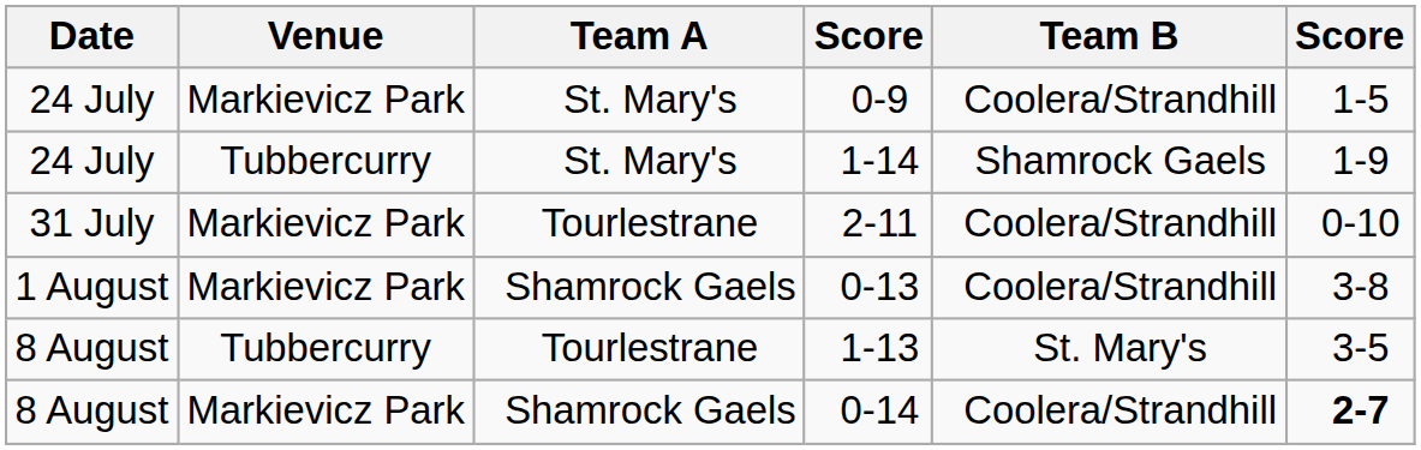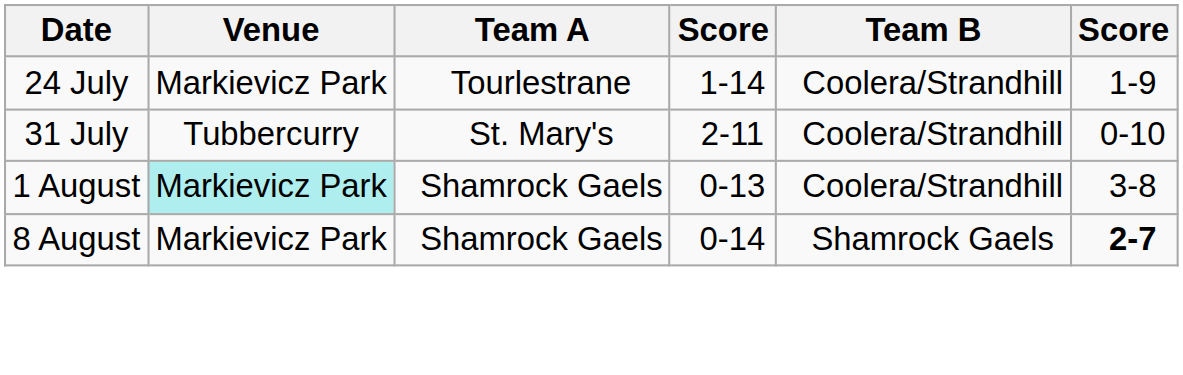- row: 24 July | Markievicz Park | St. Mary's | 0-9 | Coolera/Strandhill | 1-5
1-14 | Venue: Tubbercurry -> Markievicz Park
1-14 | Team A: St. Mary's -> Tourlestrane
1-14 | Team B: Shamrock Gaels -> Coolera/Strandhill
2-11 | Venue: Markievicz Park -> Tubbercurry
2-11 | Team A: Tourlestrane -> St. Mary's
0-13 | Venue: no background -> paleturquoise background
- row: 8 August | Tubbercurry | Tourlestrane | 1-13 | St. Mary's | 3-5
0-14 | Team B: Coolera/Strandhill -> Shamrock Gaels
